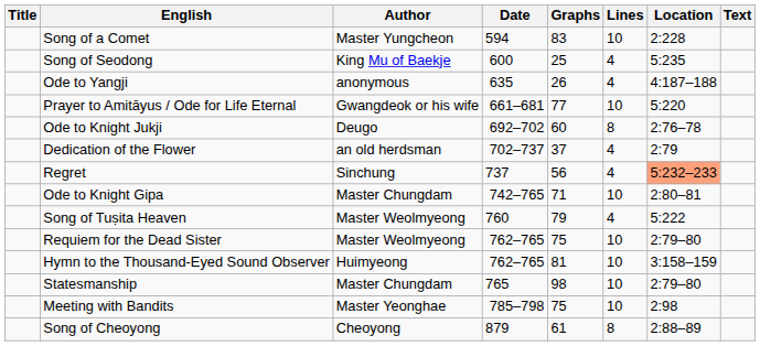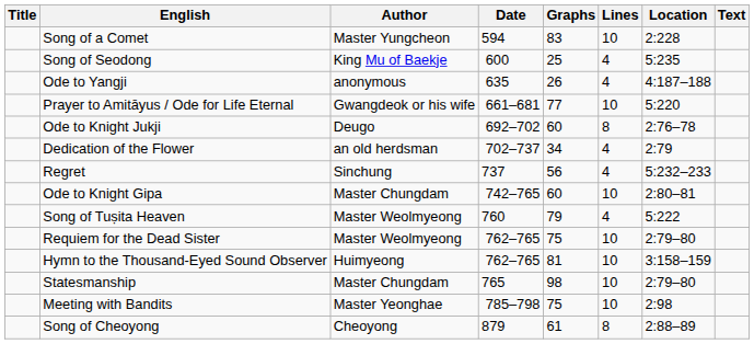Dedication of the Flower | Graphs: 37 -> 34
Regret | Location: lightsalmon background -> no background
Ode to Knight Gipa | Graphs: 71 -> 60
